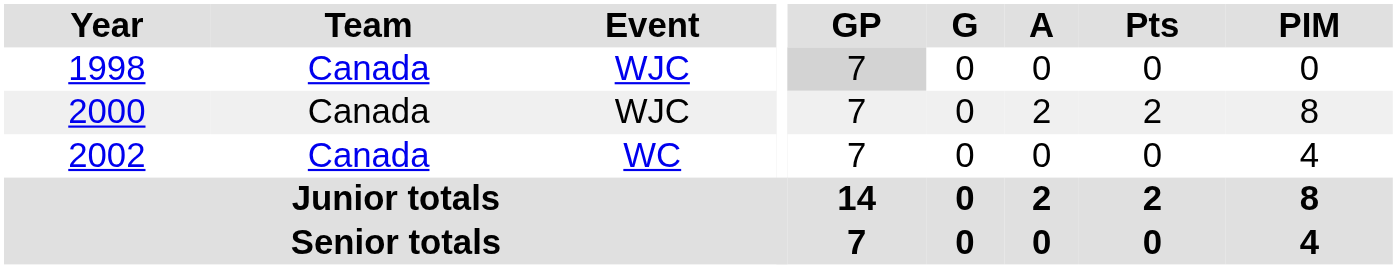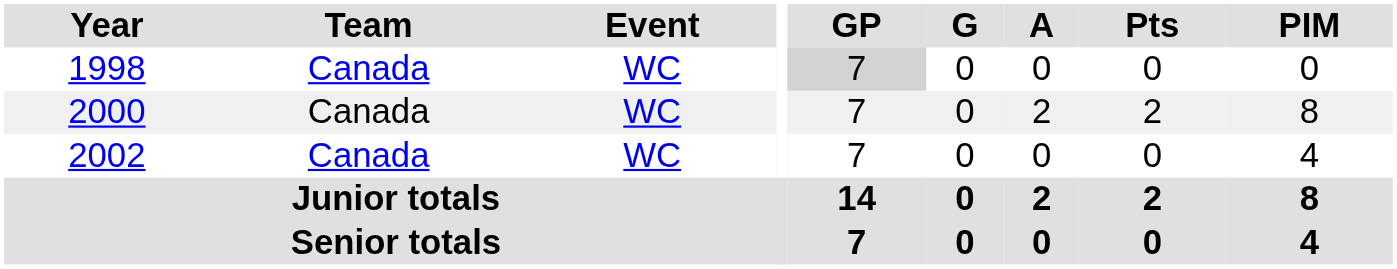1998 | Event: WJC -> WC
2000 | Event: WJC -> WC
